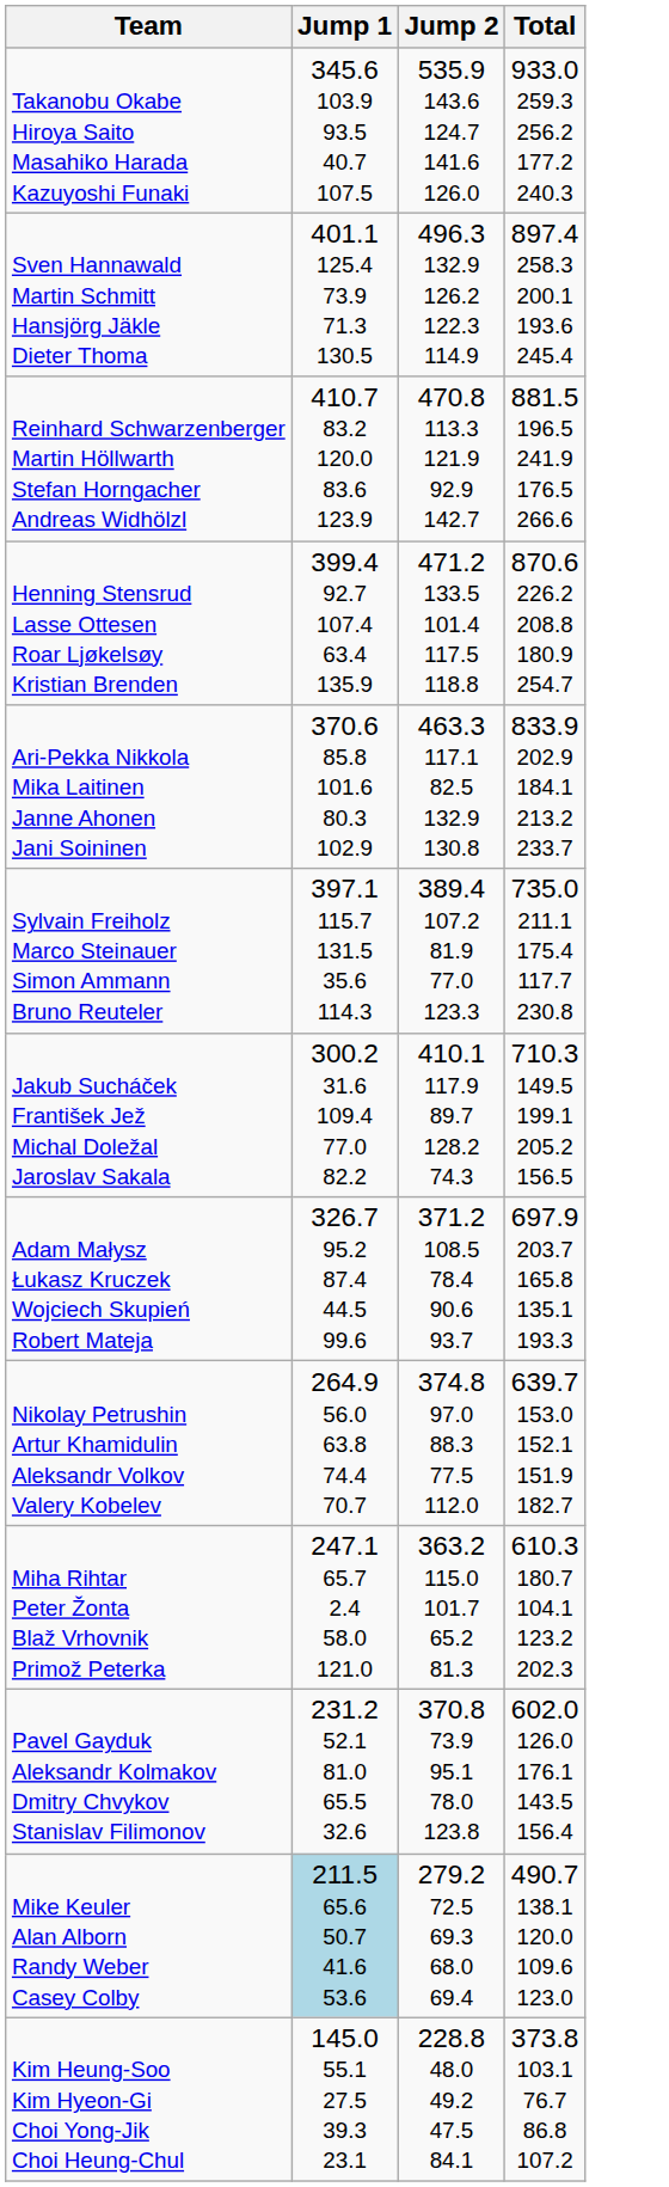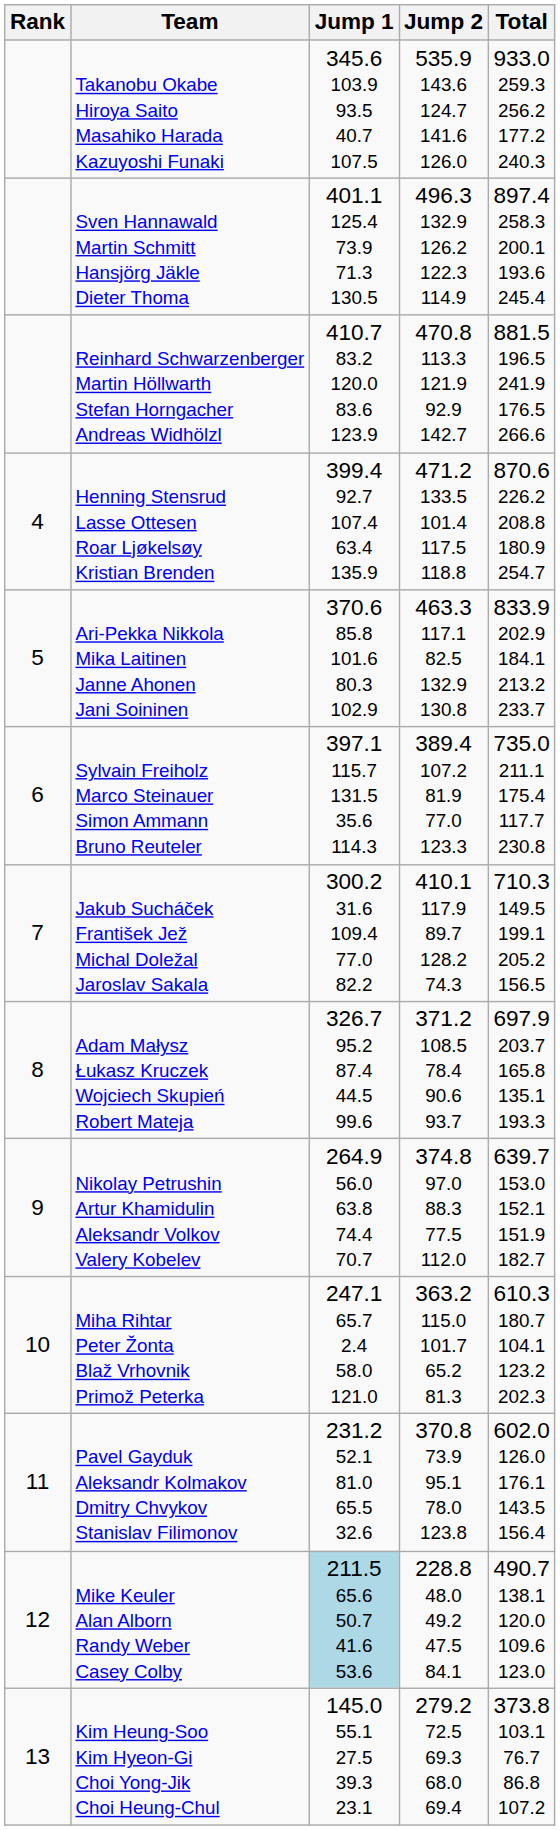+ column: Rank | 4 | 5 | 6 | 7 | 8 | 9 | 10 | 11 | 12 | 13
Mike Keuler Alan Alborn Randy Weber Casey Colby | Jump 2: 279.2 72.5 69.3 68.0 69.4 -> 228.8 48.0 49.2 47.5 84.1
Kim Heung-Soo Kim Hyeon-Gi Choi Yong-Jik Choi Heung-Chul | Jump 2: 228.8 48.0 49.2 47.5 84.1 -> 279.2 72.5 69.3 68.0 69.4
